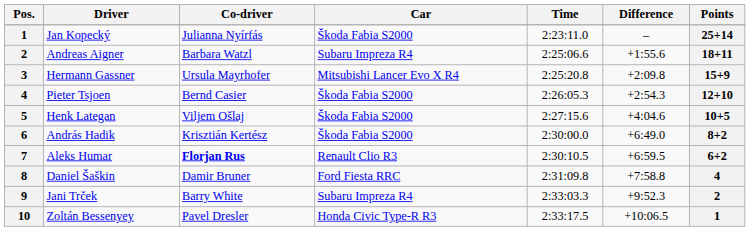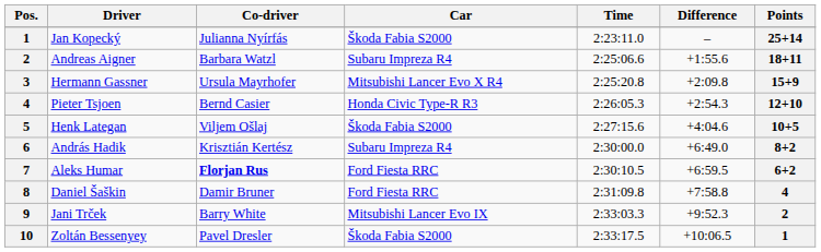Pieter Tsjoen | Car: Škoda Fabia S2000 -> Honda Civic Type-R R3
András Hadik | Car: Škoda Fabia S2000 -> Subaru Impreza R4
Aleks Humar | Car: Renault Clio R3 -> Ford Fiesta RRC
Jani Trček | Car: Subaru Impreza R4 -> Mitsubishi Lancer Evo IX
Zoltán Bessenyey | Car: Honda Civic Type-R R3 -> Škoda Fabia S2000
